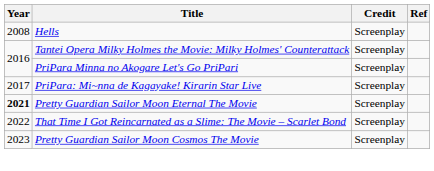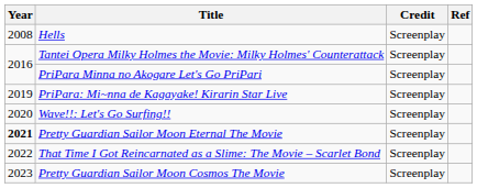PriPara: Mi~nna de Kagayake! Kirarin Star Live | Year: 2017 -> 2019
+ row: 2020 | Wave!!: Let's Go Surfing!! | Screenplay
